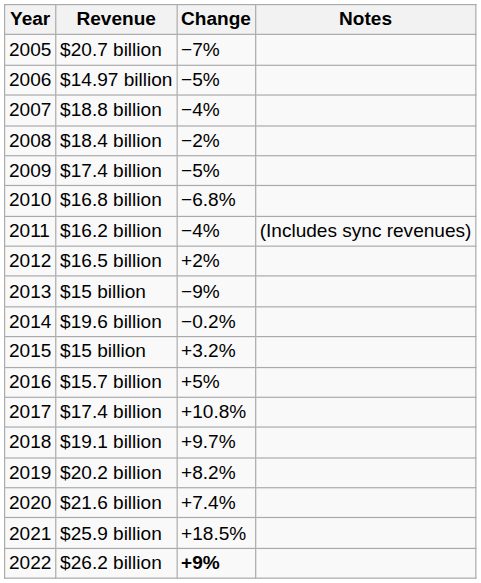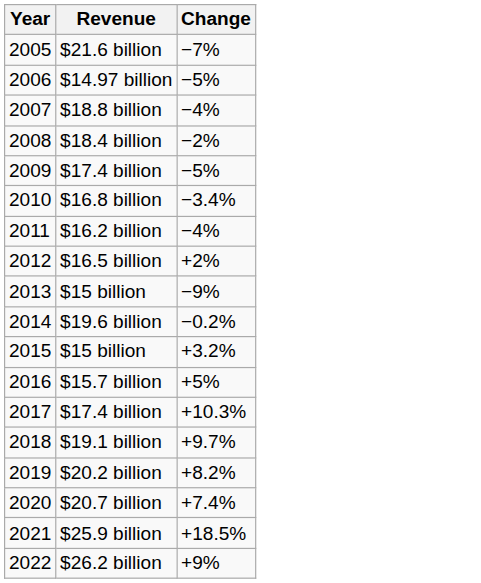- column: Notes | (Includes sync revenues)
2005 | Revenue: $20.7 billion -> $21.6 billion
2010 | Change: −6.8% -> −3.4%
2017 | Change: +10.8% -> +10.3%
2020 | Revenue: $21.6 billion -> $20.7 billion
2022 | Change: bold -> normal
